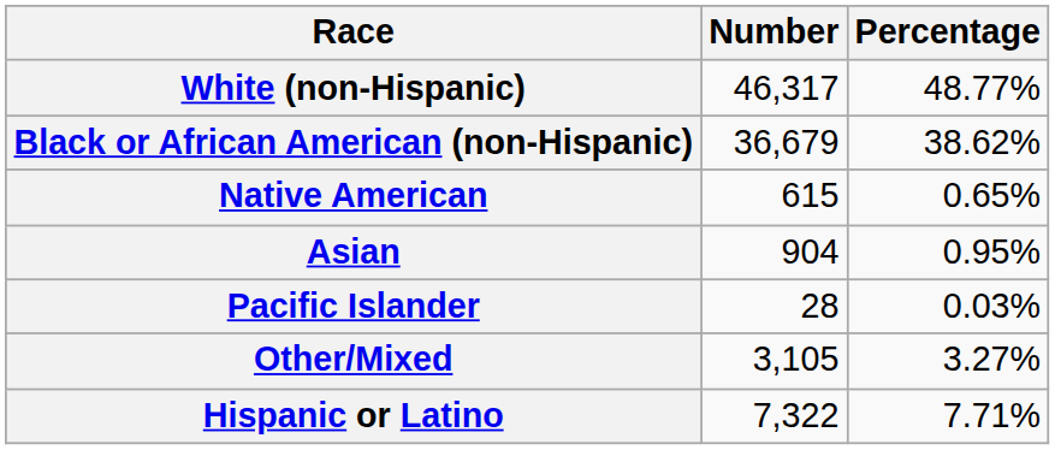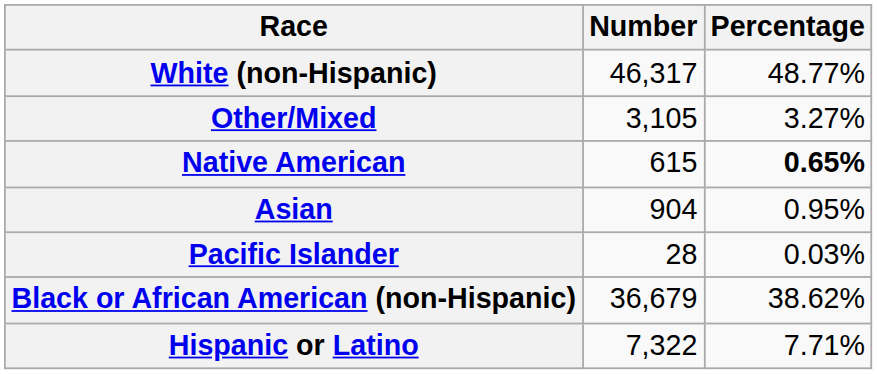rows swapped: Black or African American (non-Hispanic) <-> Other/Mixed
Native American | Percentage: normal -> bold
